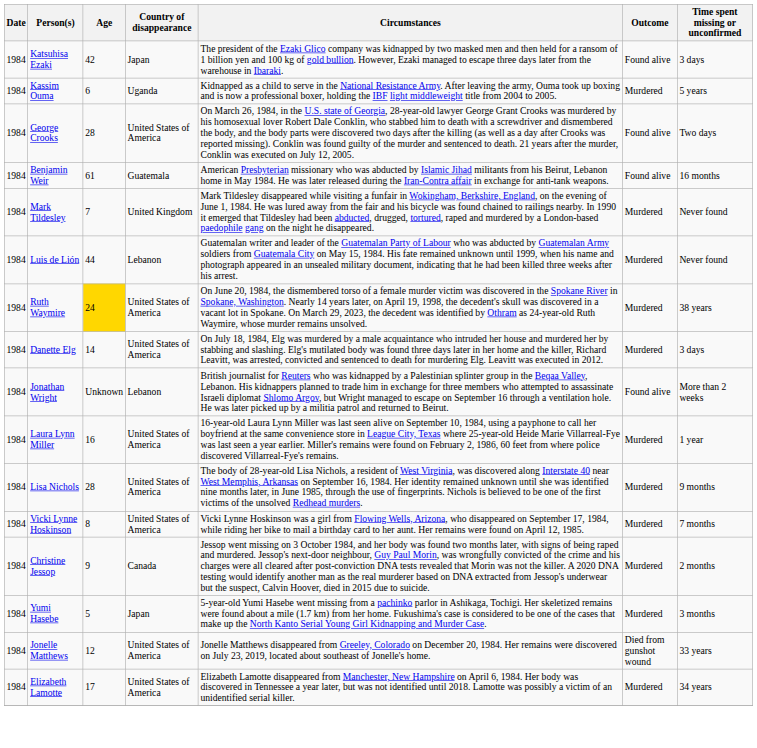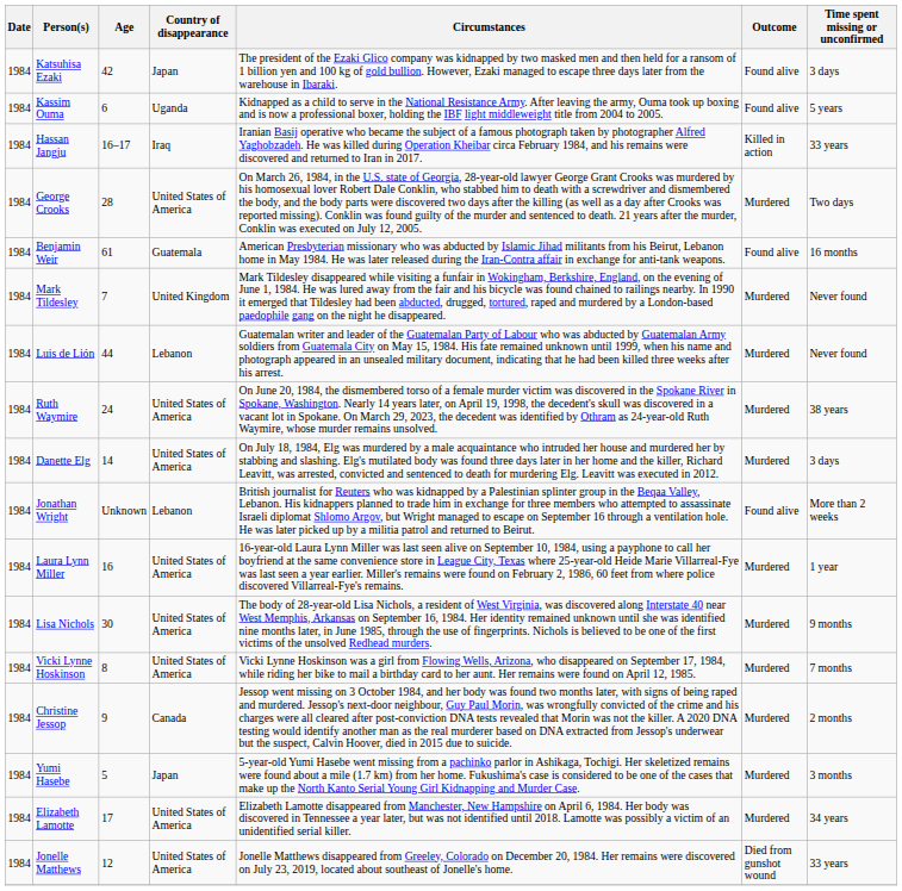Kassim Ouma | Outcome: Murdered -> Found alive
+ row: 1984 | Hassan Jangju | 16–17 | Iraq | Iranian Basij operative who became the subject of a famous photograph taken by photographer Alfred Yaghobzadeh. He was killed during Operation Kheibar circa February 1984, and his remains were discovered and returned to Iran in 2017. | Killed in action | 33 years
George Crooks | Outcome: Found alive -> Murdered
Ruth Waymire | Age: gold background -> no background
Lisa Nichols | Age: 28 -> 30
rows swapped: Jonelle Matthews <-> Elizabeth Lamotte
